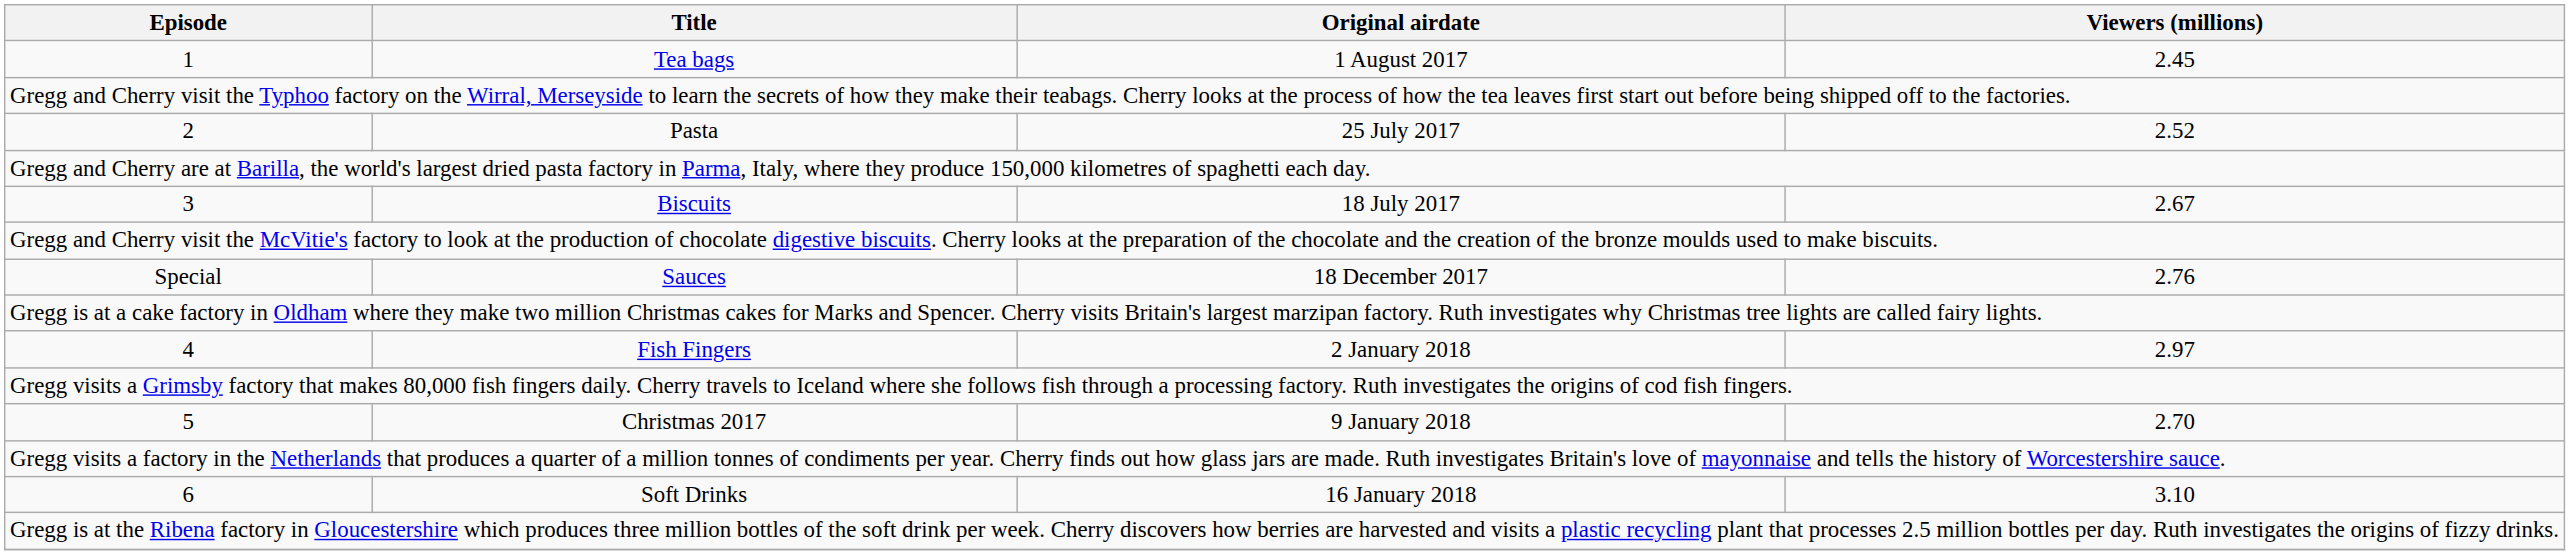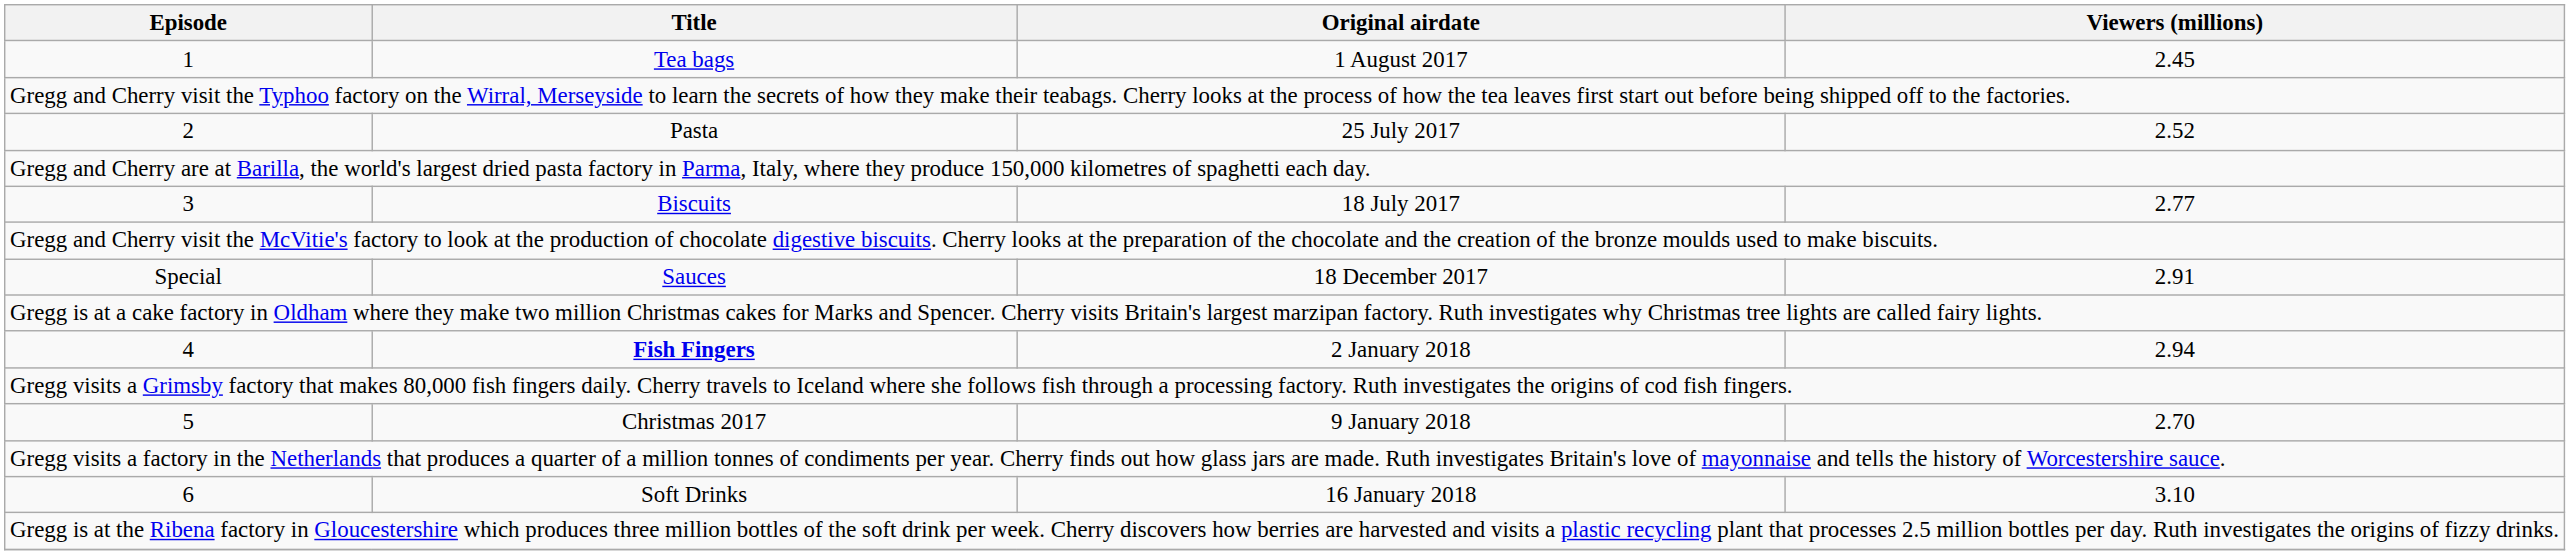3 | Viewers (millions): 2.67 -> 2.77
Special | Viewers (millions): 2.76 -> 2.91
4 | Title: normal -> bold
4 | Viewers (millions): 2.97 -> 2.94
